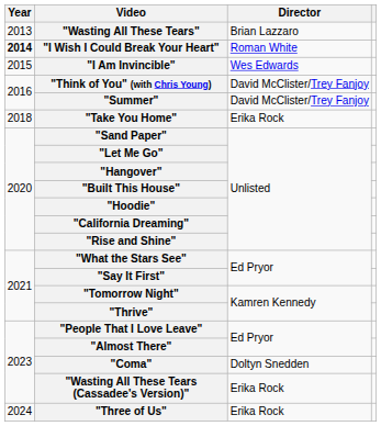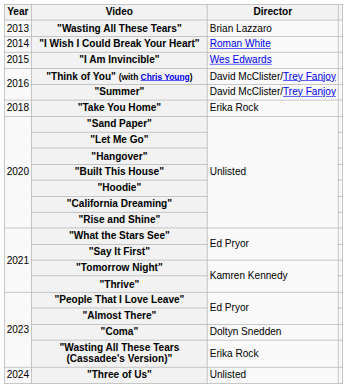"I Wish I Could Break Your Heart" | Year: bold -> normal
"Three of Us" | Director: Erika Rock -> Unlisted
